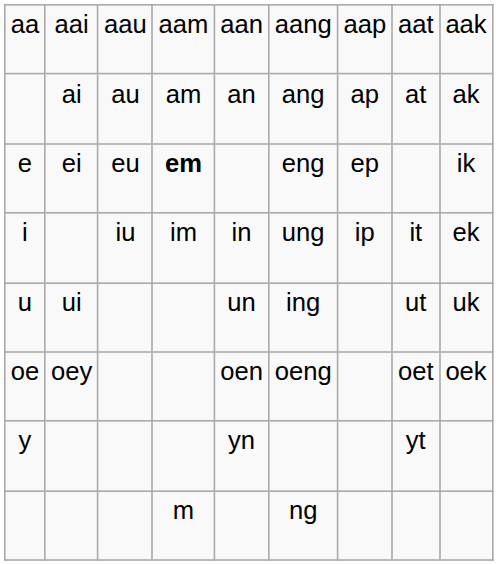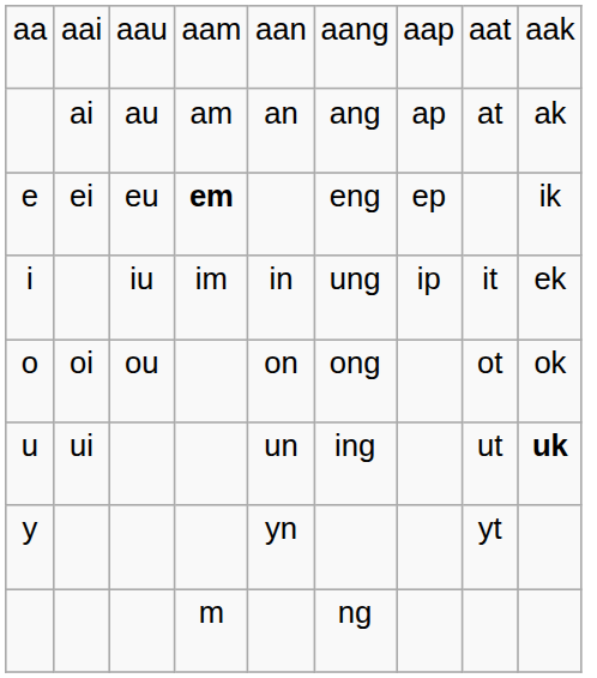+ row: o | oi | ou | on | ong | ot | ok
u | column 9: normal -> bold
- row: oe | oey | oen | oeng | oet | oek
